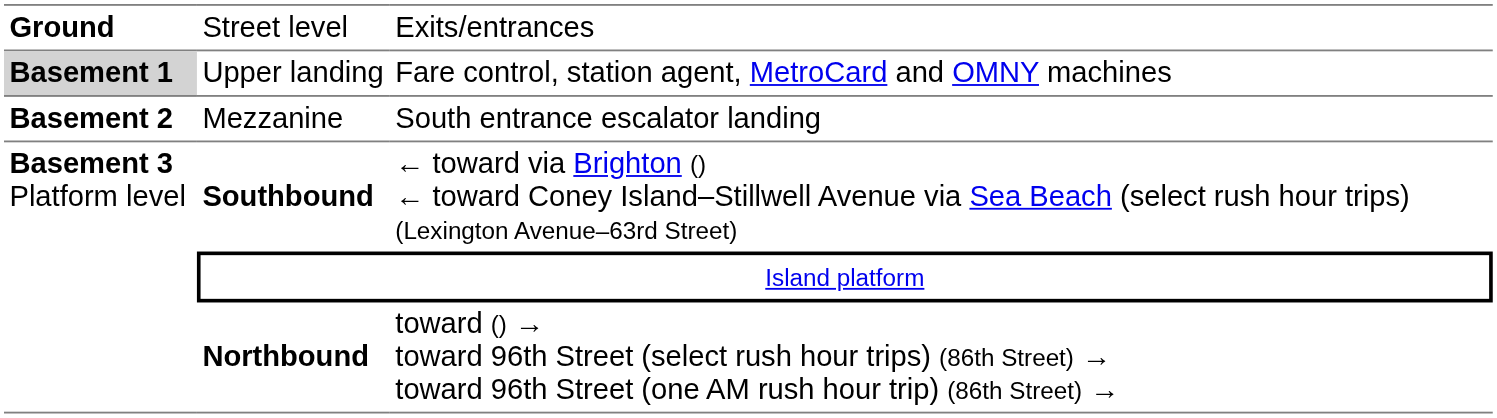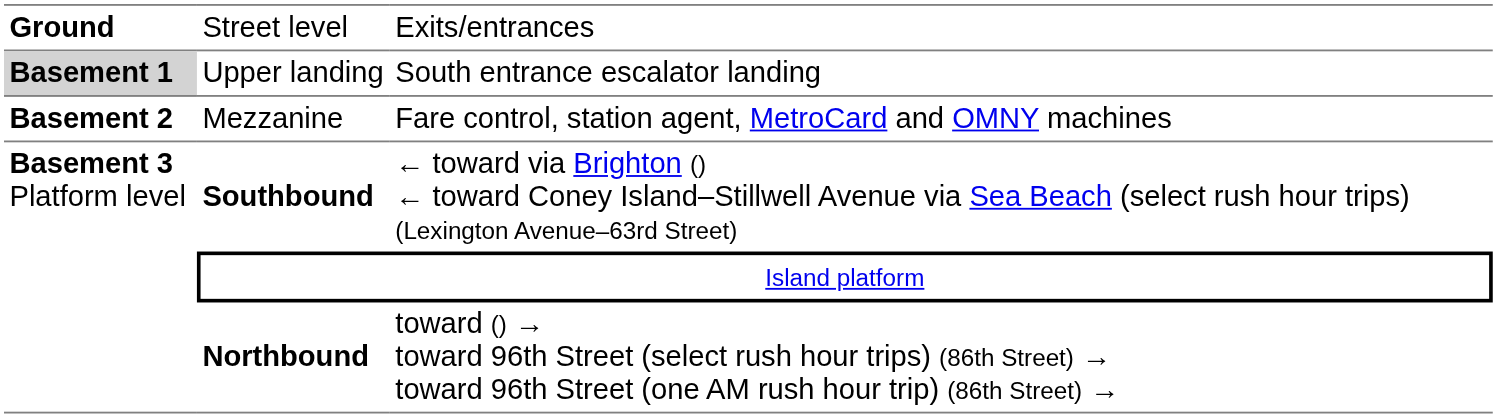Upper landing | column 3: Fare control, station agent, MetroCard and OMNY machines -> South entrance escalator landing
Mezzanine | column 3: South entrance escalator landing -> Fare control, station agent, MetroCard and OMNY machines
